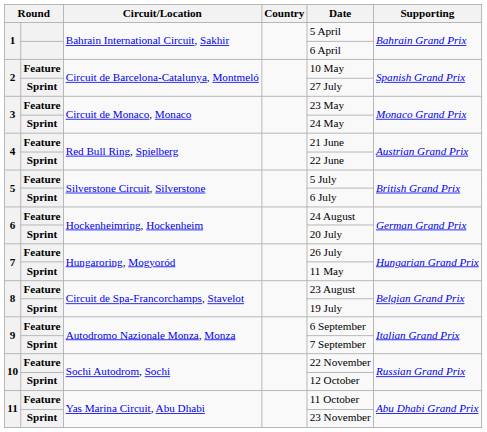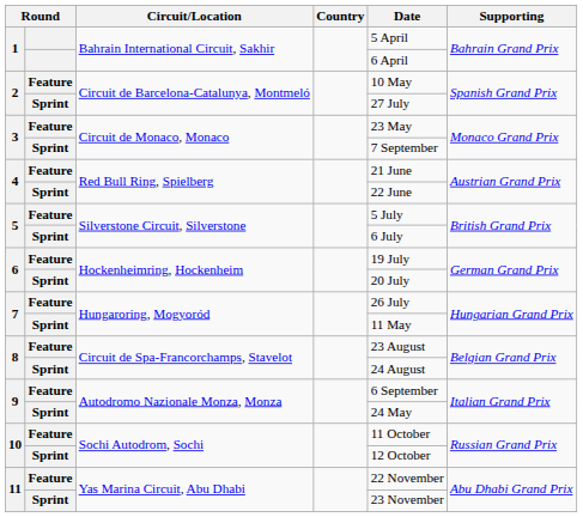3 / Sprint | Date: 24 May -> 7 September
6 / Feature | Date: 24 August -> 19 July
8 / Sprint | Date: 19 July -> 24 August
9 / Sprint | Date: 7 September -> 24 May
10 / Feature | Date: 22 November -> 11 October
11 / Feature | Date: 11 October -> 22 November
